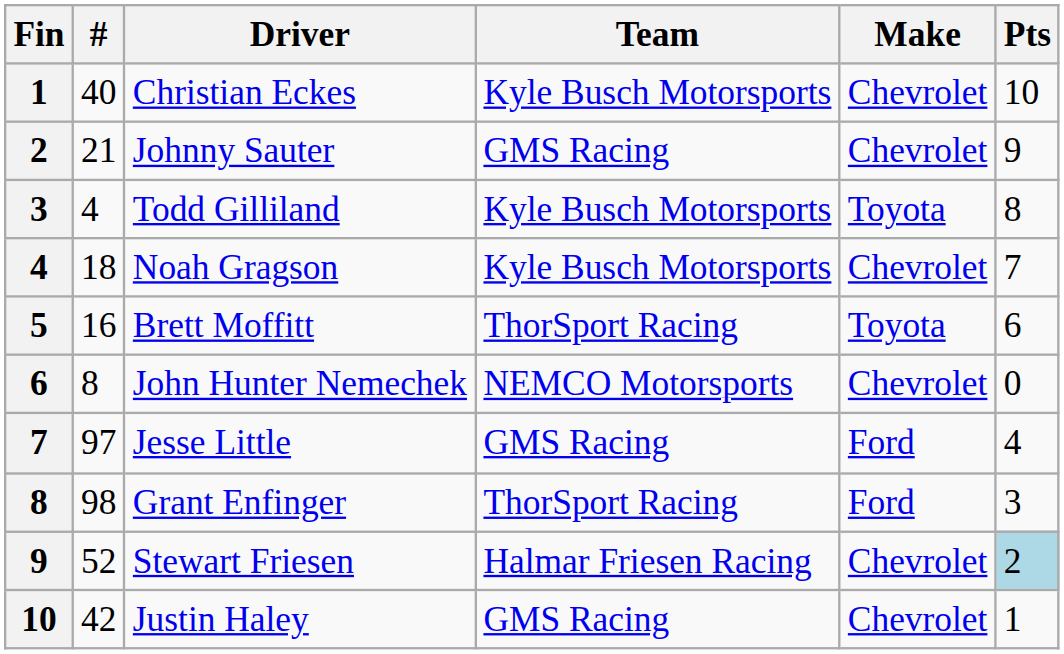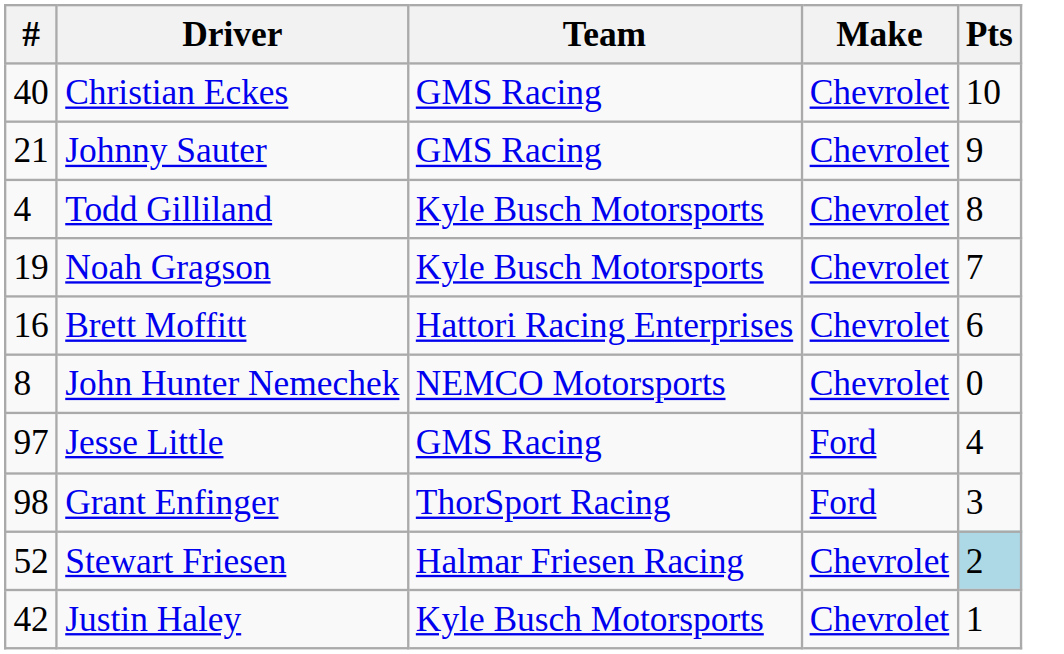- column: Fin | 1 | 2 | 3 | 4 | 5 | 6 | 7 | 8 | 9 | 10
Christian Eckes | Team: Kyle Busch Motorsports -> GMS Racing
Todd Gilliland | Make: Toyota -> Chevrolet
Noah Gragson | #: 18 -> 19
Brett Moffitt | Team: ThorSport Racing -> Hattori Racing Enterprises
Brett Moffitt | Make: Toyota -> Chevrolet
Justin Haley | Team: GMS Racing -> Kyle Busch Motorsports
